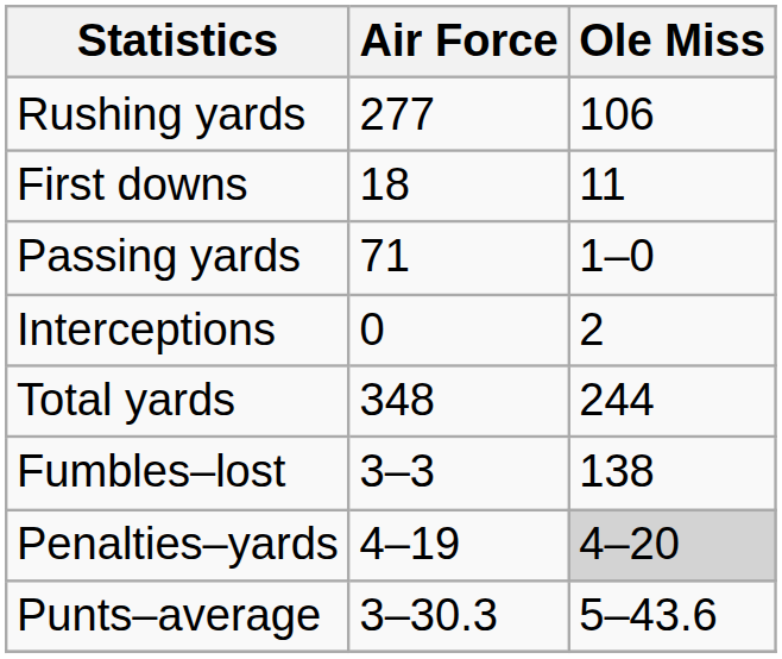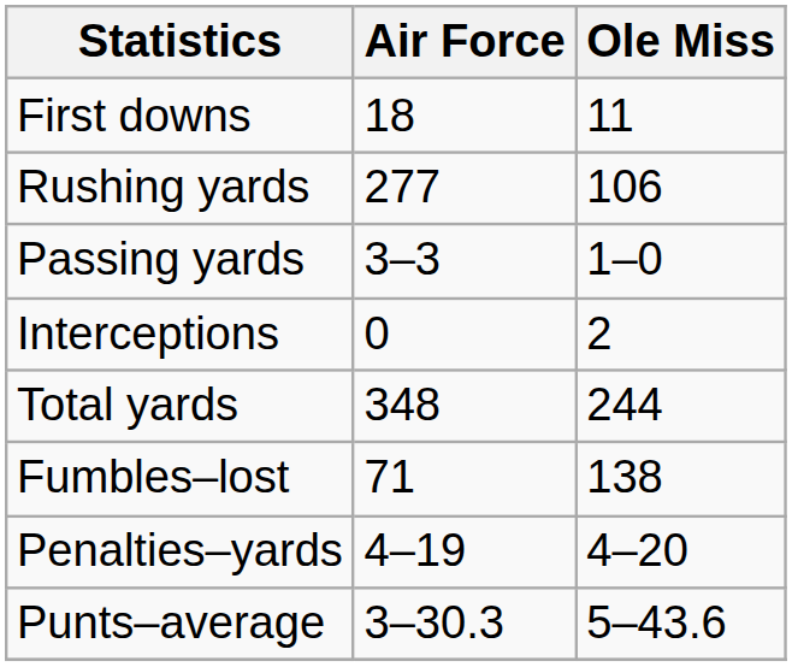rows swapped: First downs <-> Rushing yards
Passing yards | Air Force: 71 -> 3–3
Fumbles–lost | Air Force: 3–3 -> 71
Penalties–yards | Ole Miss: lightgrey background -> no background
